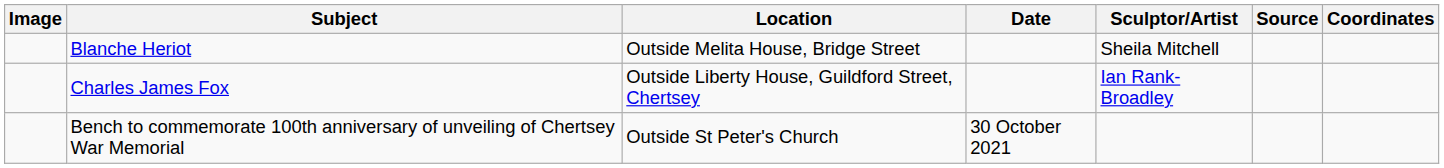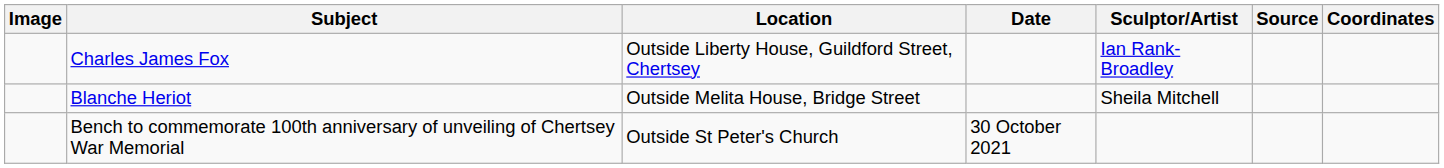rows swapped: Charles James Fox <-> Blanche Heriot
